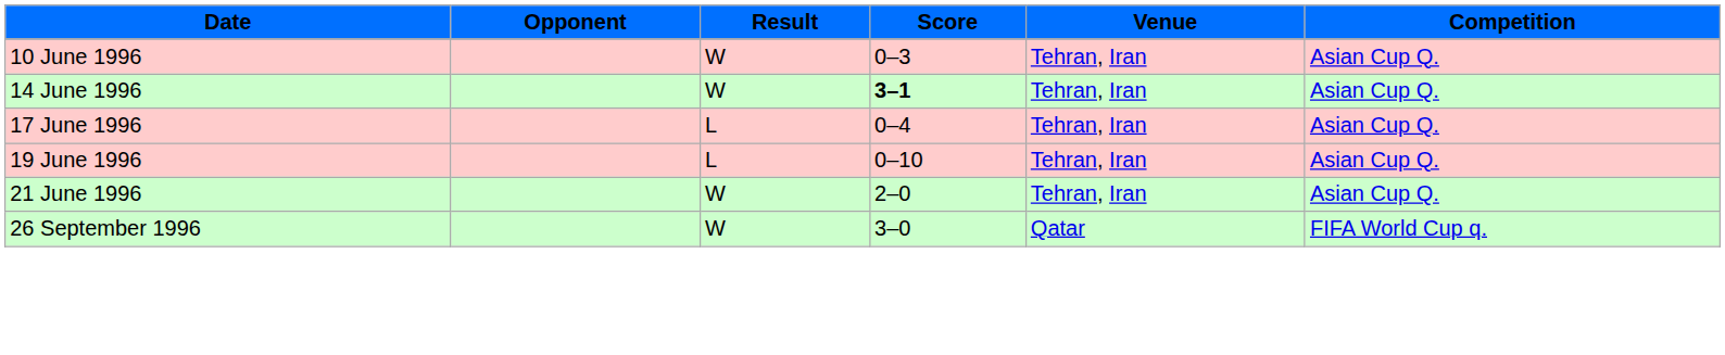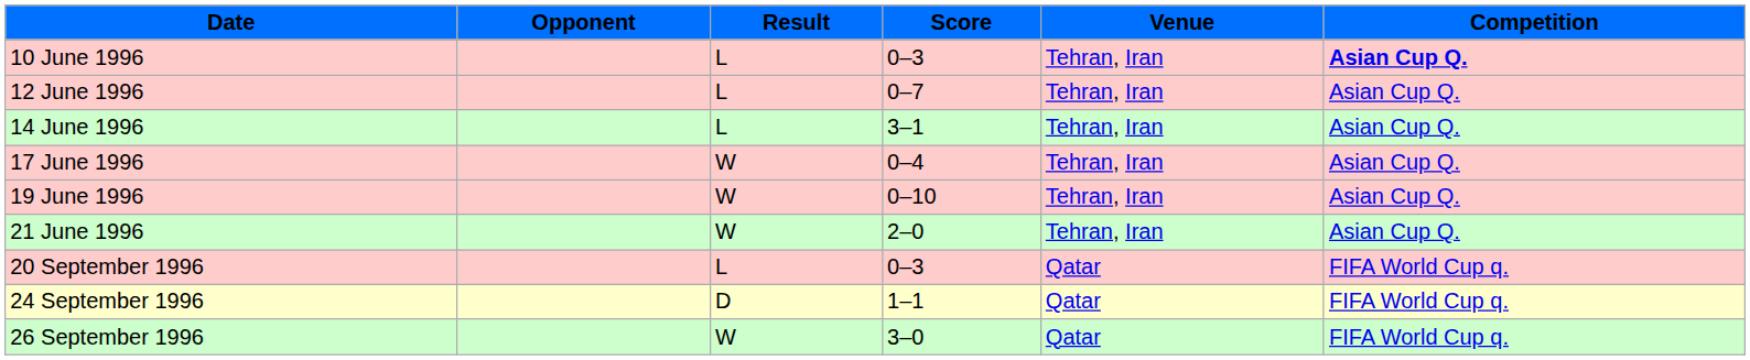10 June 1996 | Result: W -> L
10 June 1996 | Competition: normal -> bold
+ row: 12 June 1996 | L | 0–7 | Tehran, Iran | Asian Cup Q.
14 June 1996 | Result: W -> L
14 June 1996 | Score: bold -> normal
17 June 1996 | Result: L -> W
19 June 1996 | Result: L -> W
+ row: 20 September 1996 | L | 0–3 | Qatar | FIFA World Cup q.
+ row: 24 September 1996 | D | 1–1 | Qatar | FIFA World Cup q.
